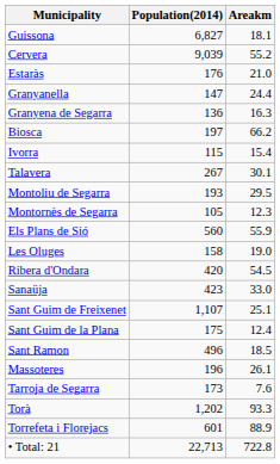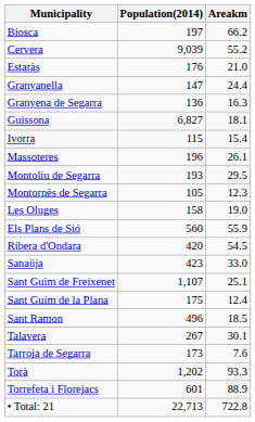rows swapped: Biosca <-> Guissona
rows swapped: Massoteres <-> Talavera
rows swapped: Les Oluges <-> Els Plans de Sió
